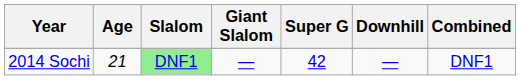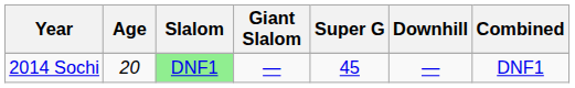2014 Sochi | Age: 21 -> 20
2014 Sochi | Super G: 42 -> 45
